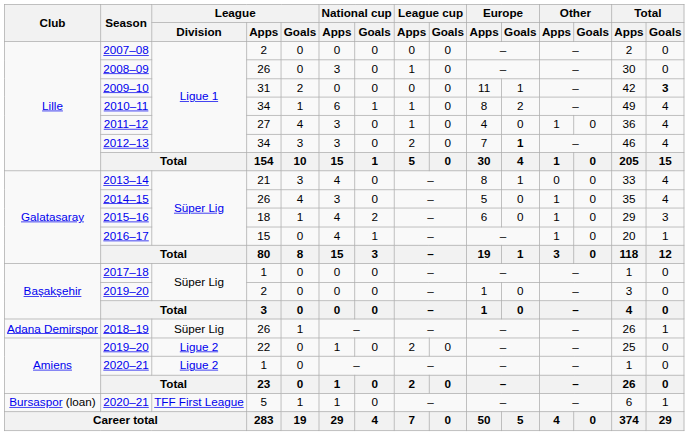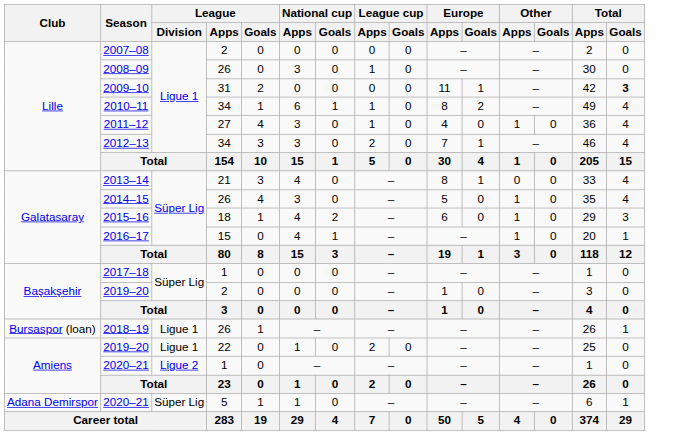2012–13 | Europe / Goals: bold -> normal
2018–19 | Club: Adana Demirspor -> Bursaspor (loan)
2018–19 | League / Division: Süper Lig -> Ligue 1
2019–20 / 22 | League / Division: Ligue 2 -> Ligue 1
2020–21 / 5 | Club: Bursaspor (loan) -> Adana Demirspor
2020–21 / 5 | League / Division: TFF First League -> Süper Lig
